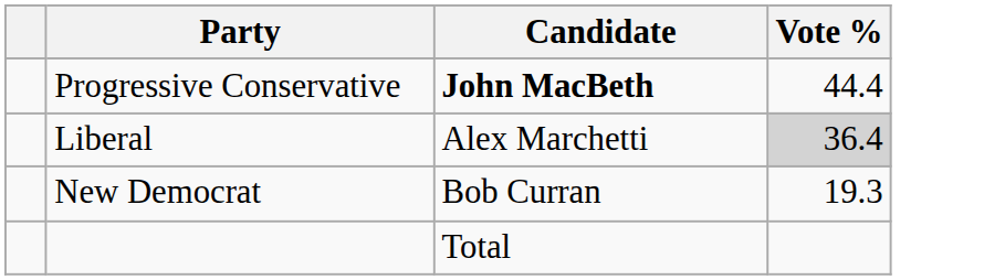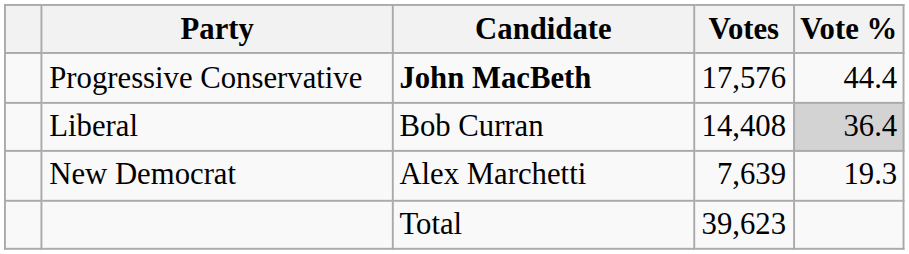+ column: Votes | 17,576 | 14,408 | 7,639 | 39,623
Liberal | Candidate: Alex Marchetti -> Bob Curran
New Democrat | Candidate: Bob Curran -> Alex Marchetti
